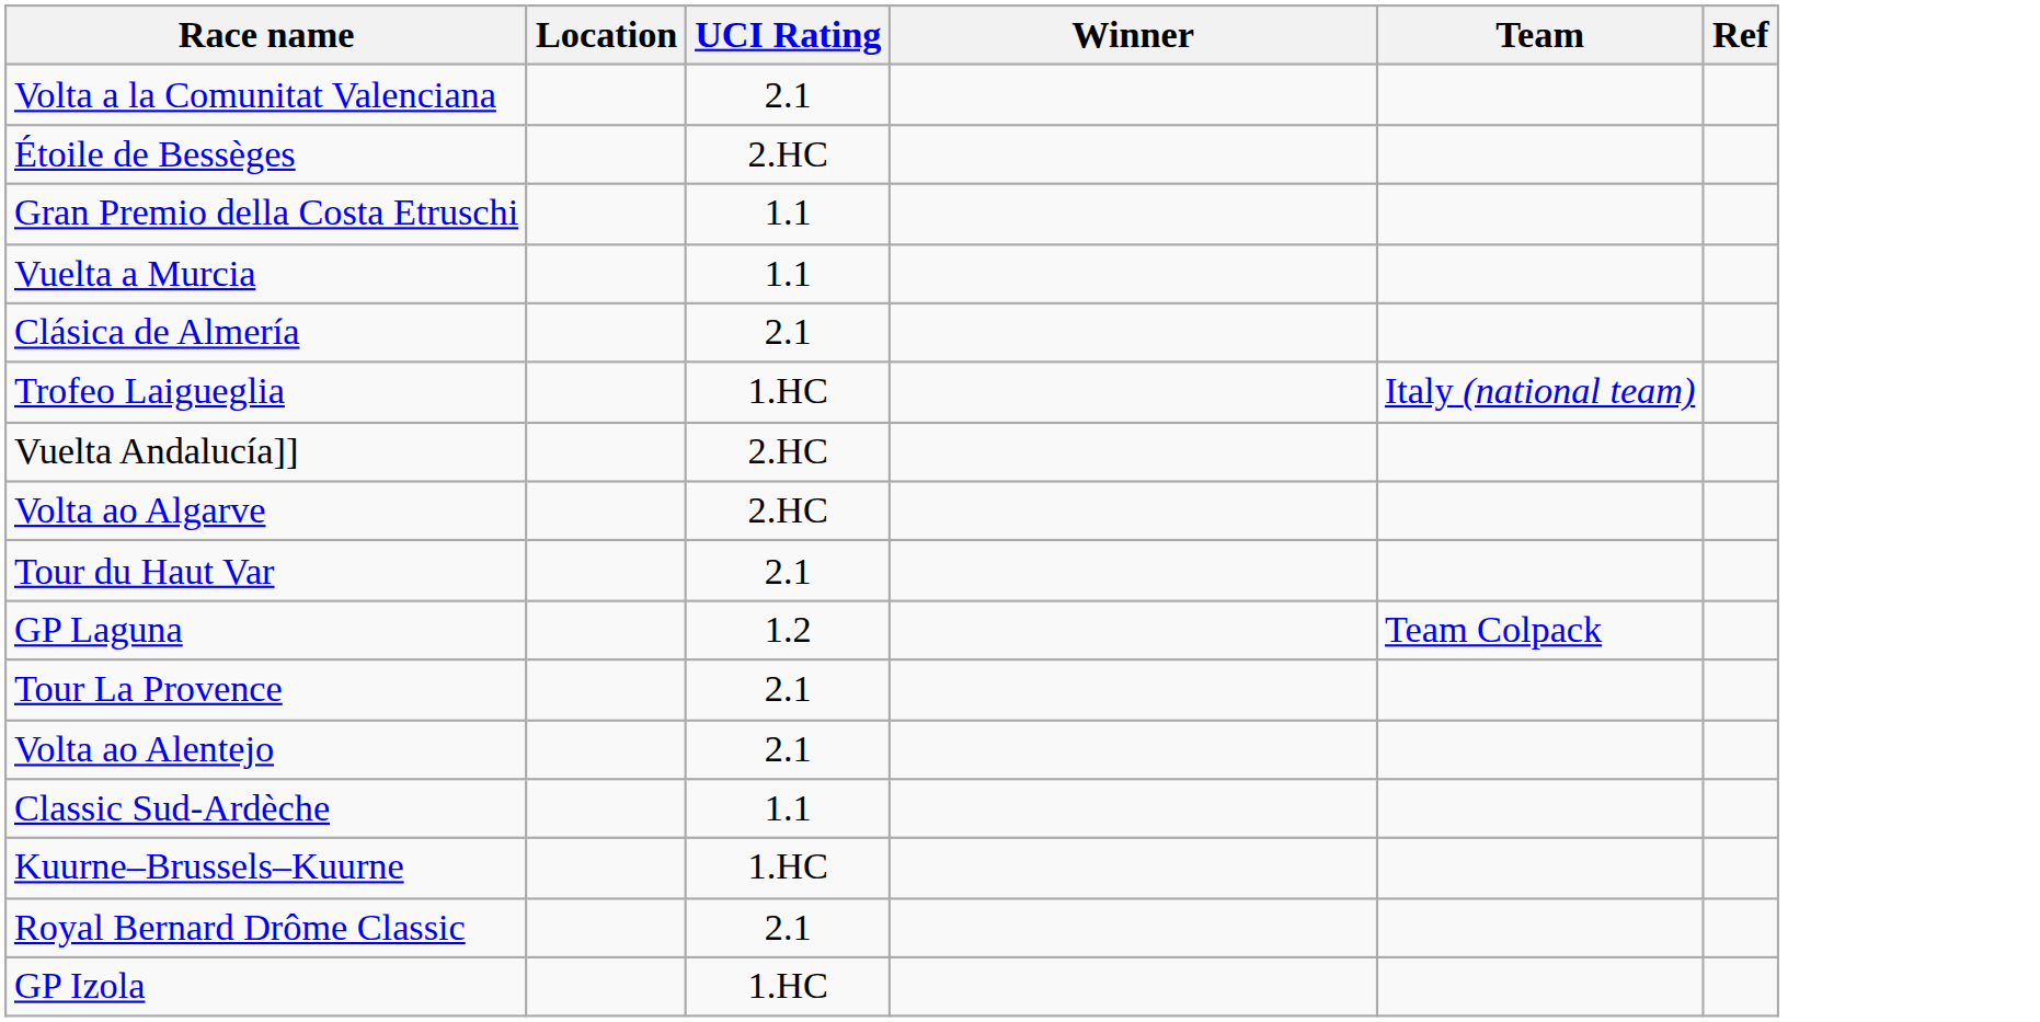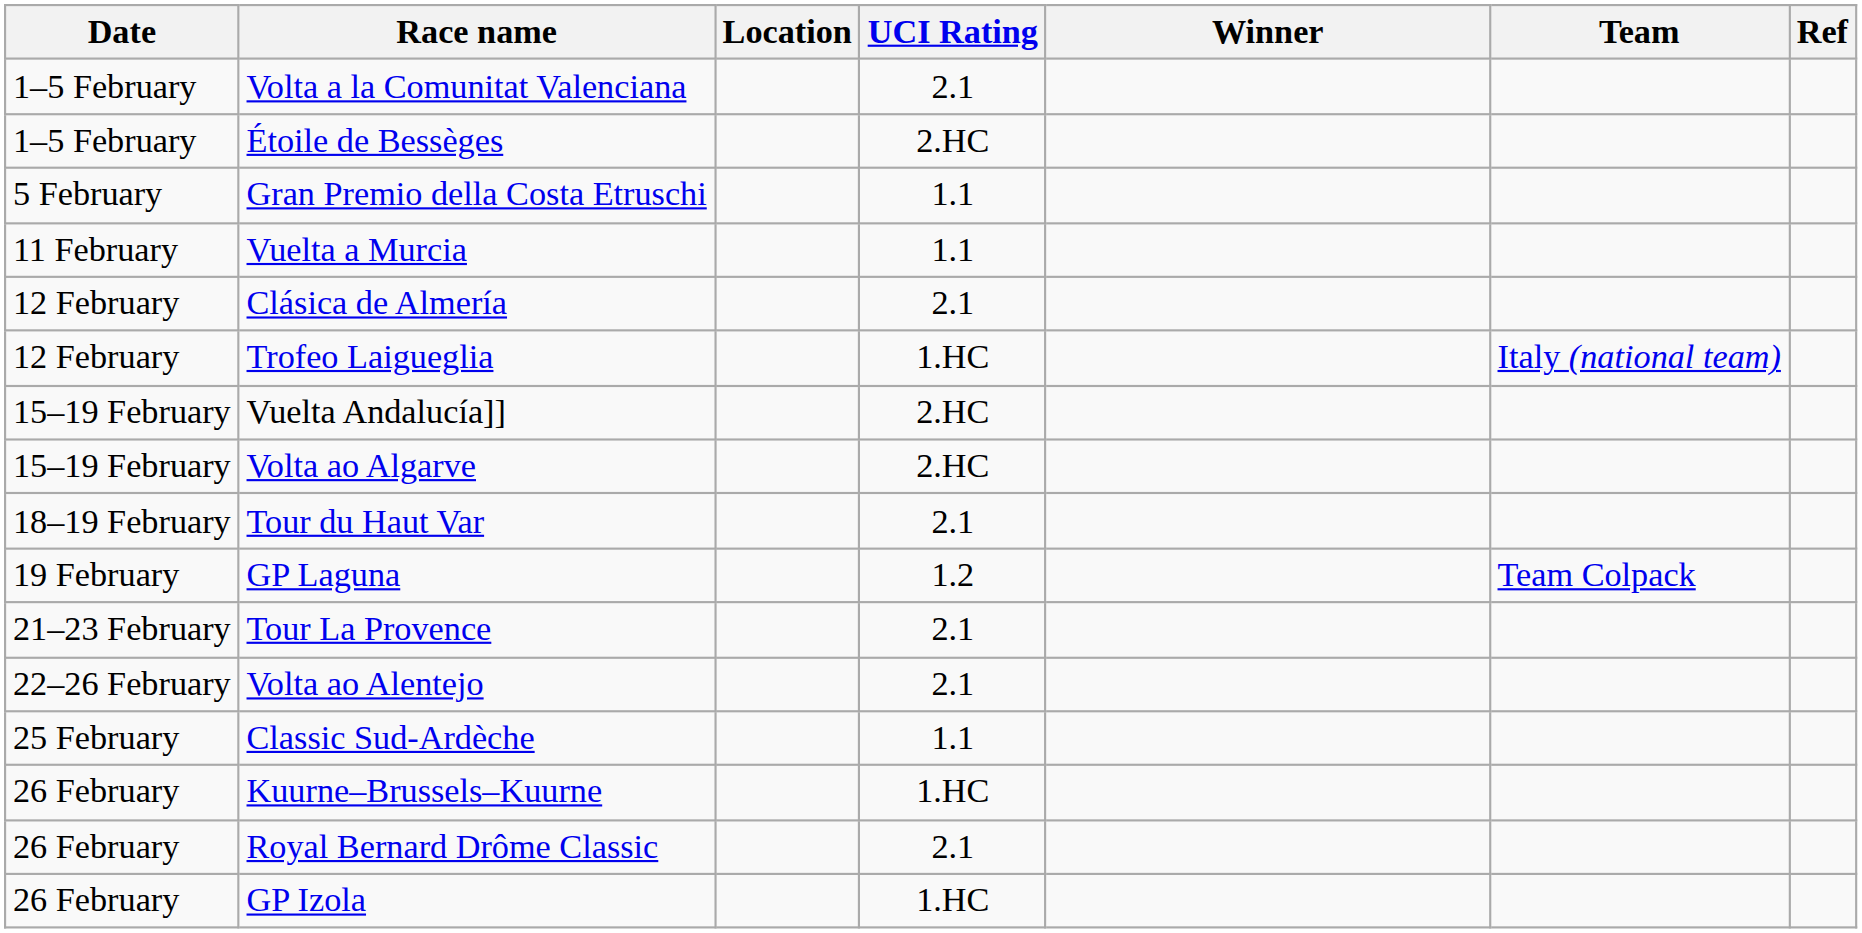+ column: Date | 1–5 February | 1–5 February | 5 February | 11 February | 12 February | 12 February | 15–19 February | 15–19 February | 18–19 February | 19 February | 21–23 February | 22–26 February | 25 February | 26 February | 26 February | 26 February
